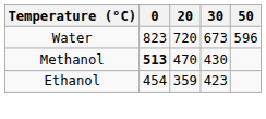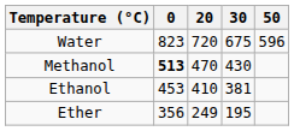Water | 30: 673 -> 675
Ethanol | 0: 454 -> 453
Ethanol | 20: 359 -> 410
Ethanol | 30: 423 -> 381
+ row: Ether | 356 | 249 | 195
